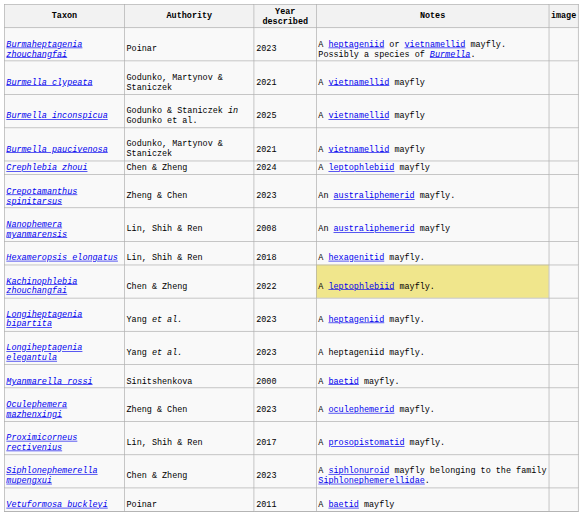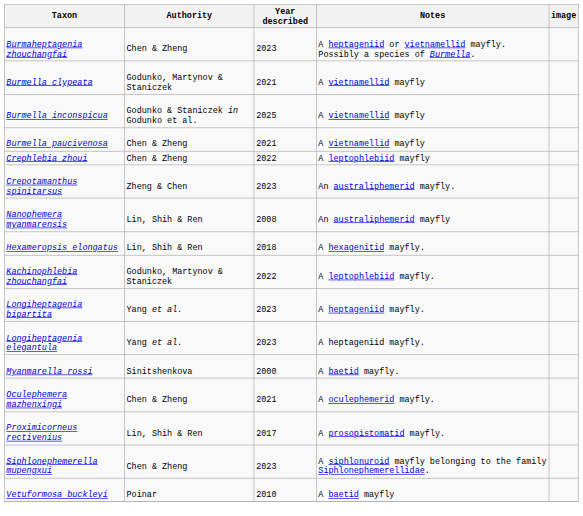Burmaheptagenia zhouchangfai | Authority: Poinar -> Chen & Zheng
Burmella paucivenosa | Authority: Godunko, Martynov & Staniczek -> Chen & Zheng
Crephlebia zhoui | Year described: 2024 -> 2022
Kachinophlebia zhouchangfai | Authority: Chen & Zheng -> Godunko, Martynov & Staniczek
Kachinophlebia zhouchangfai | Notes: khaki background -> no background
Oculephemera mazhenxingi | Authority: Zheng & Chen -> Chen & Zheng
Oculephemera mazhenxingi | Year described: 2023 -> 2021
Vetuformosa buckleyi | Year described: 2011 -> 2010
